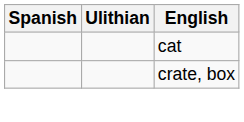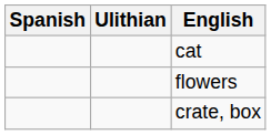+ row: flowers
